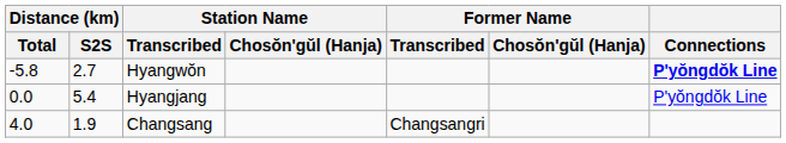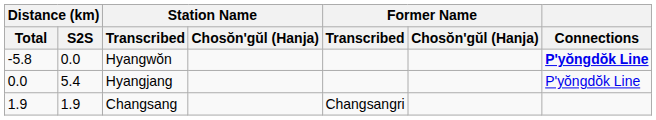Hyangwŏn | Distance (km) / S2S: 2.7 -> 0.0
Changsang | Distance (km) / Total: 4.0 -> 1.9
